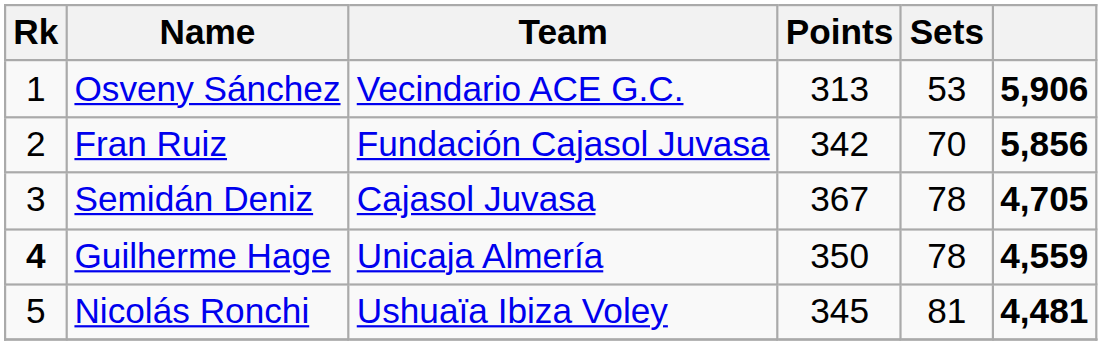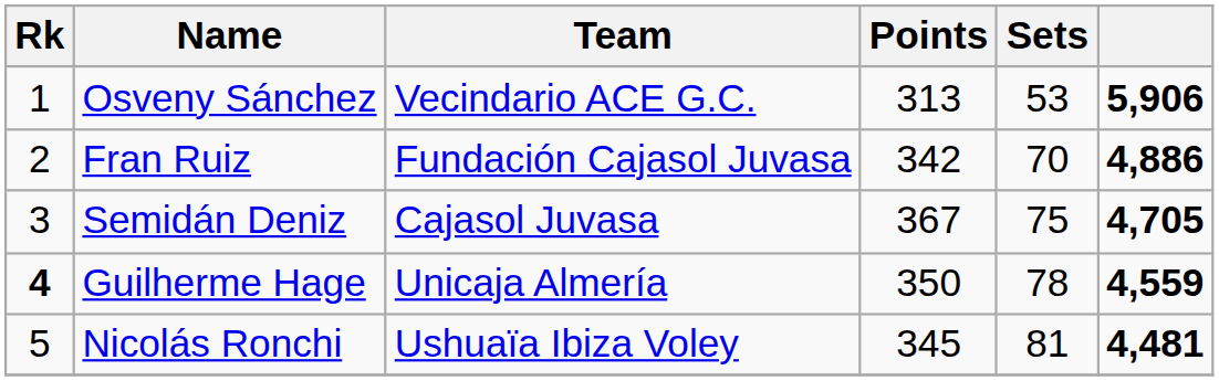Fran Ruiz | column 6: 5,856 -> 4,886
Semidán Deniz | Sets: 78 -> 75
